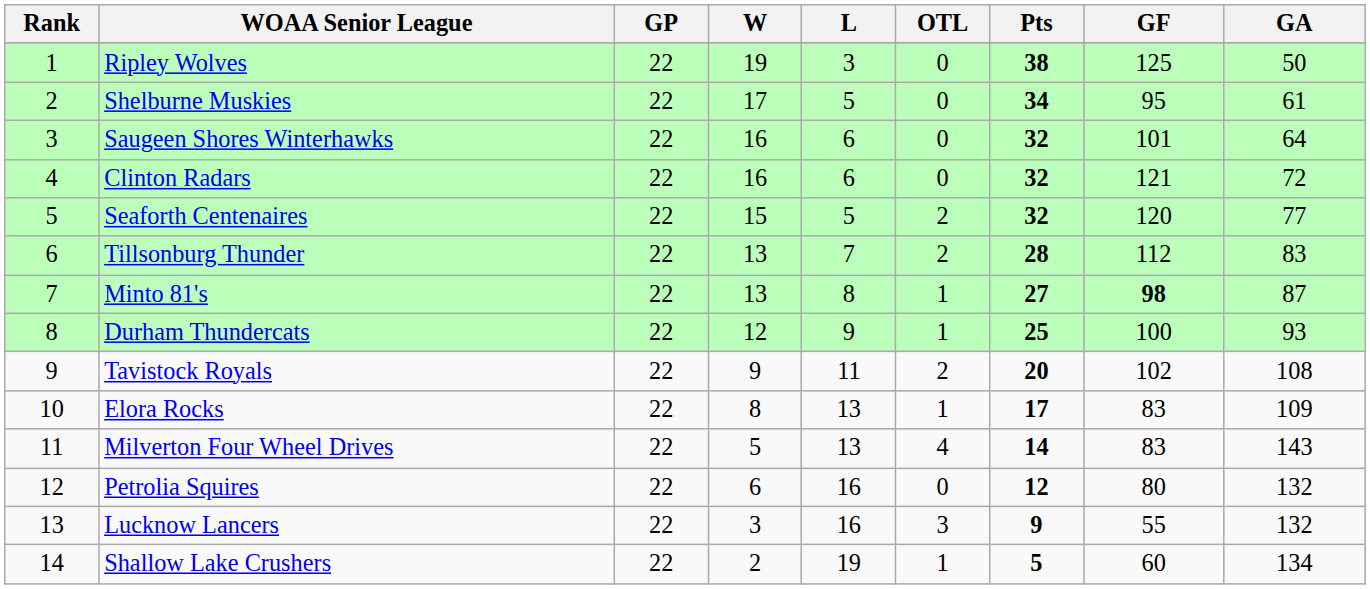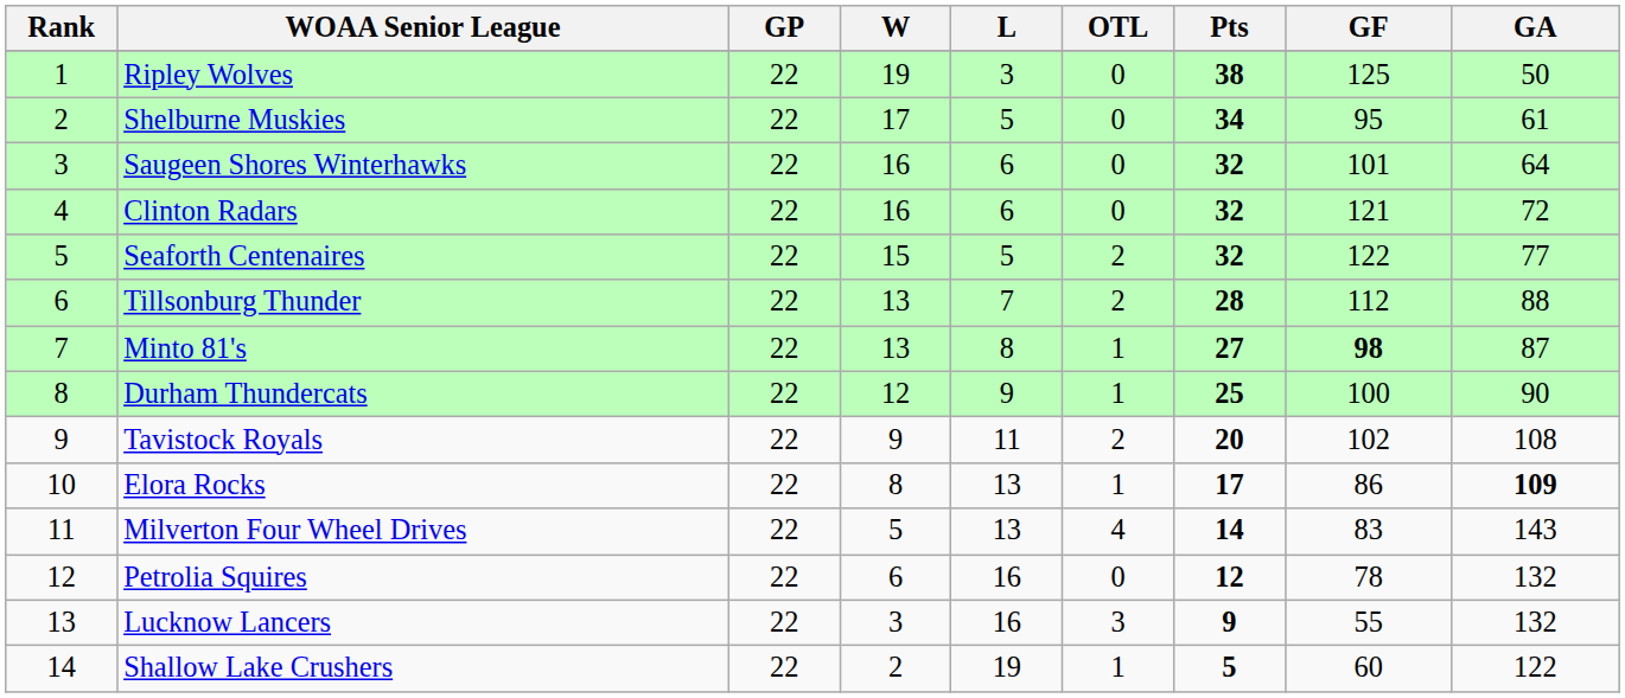Seaforth Centenaires | GF: 120 -> 122
Tillsonburg Thunder | GA: 83 -> 88
Durham Thundercats | GA: 93 -> 90
Elora Rocks | GF: 83 -> 86
Elora Rocks | GA: normal -> bold
Petrolia Squires | GF: 80 -> 78
Shallow Lake Crushers | GA: 134 -> 122
